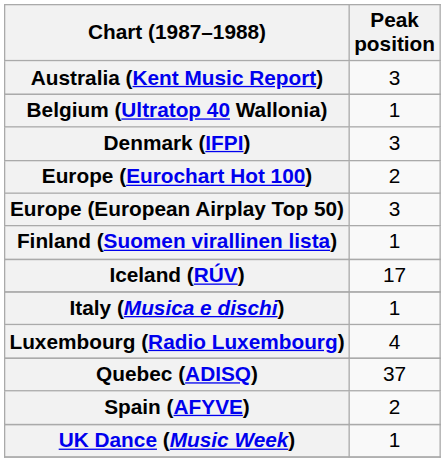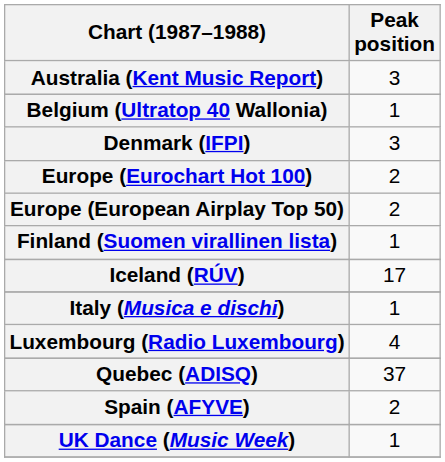Europe (European Airplay Top 50) | Peak position: 3 -> 2
